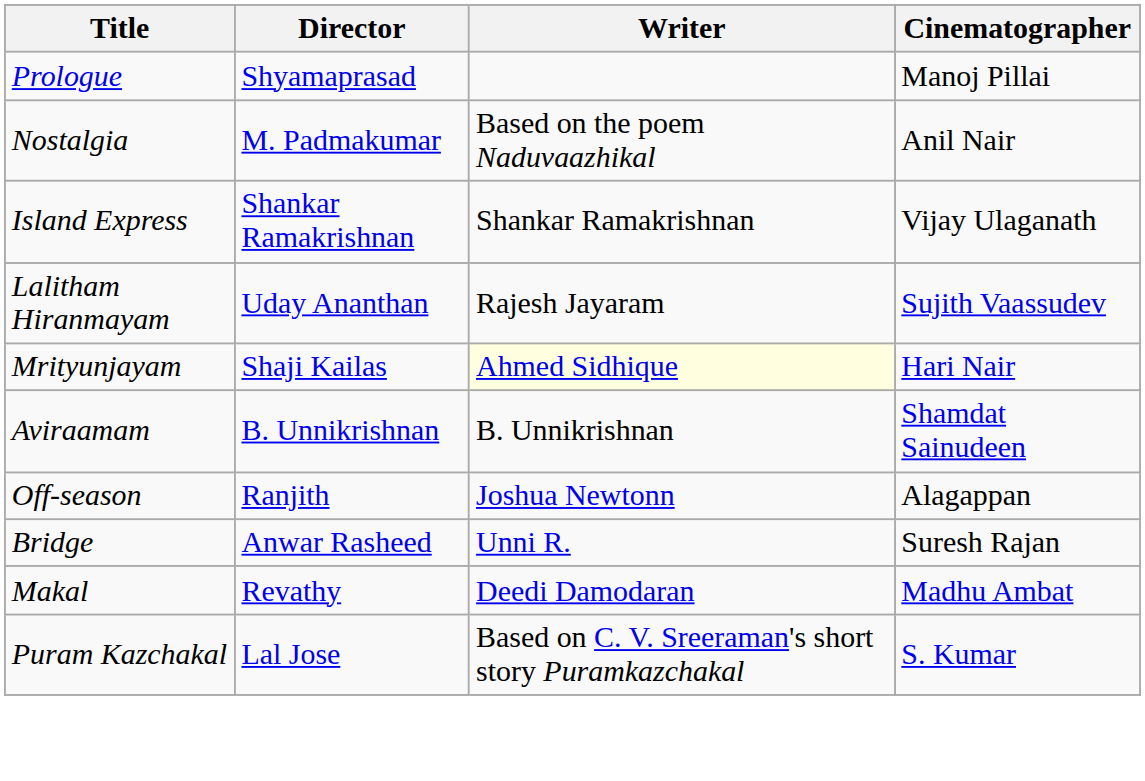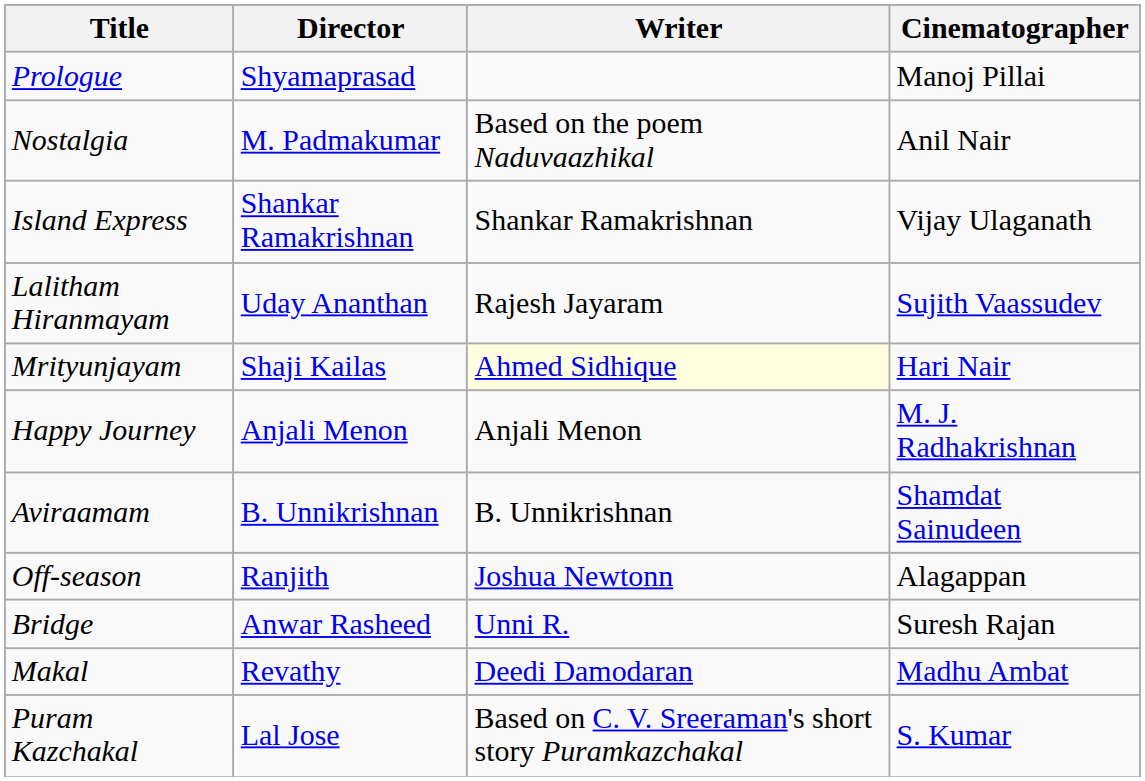+ row: Happy Journey | Anjali Menon | Anjali Menon | M. J. Radhakrishnan
